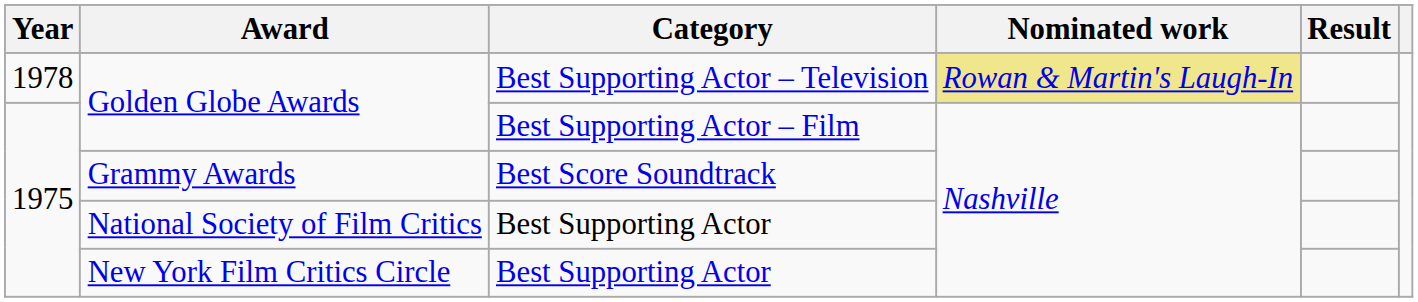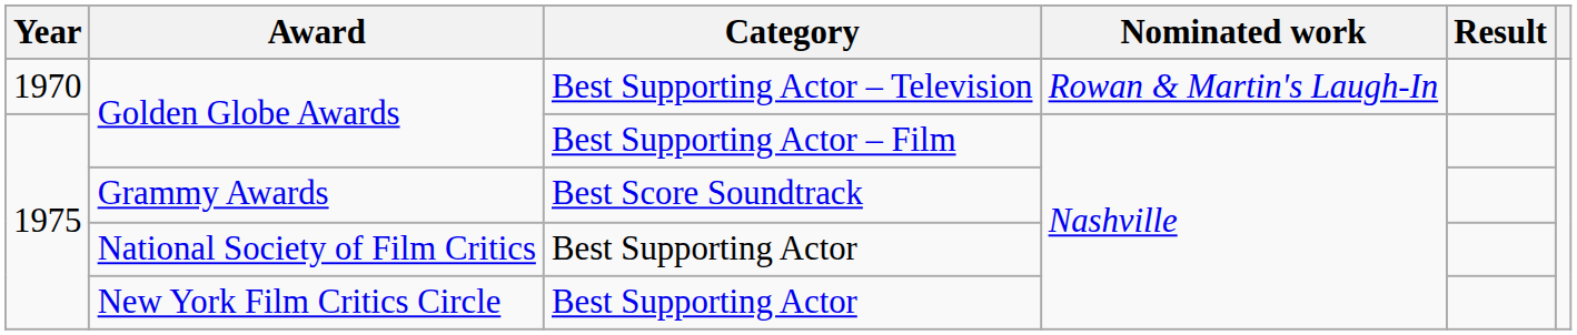Golden Globe Awards / Best Supporting Actor – Television | Year: 1978 -> 1970
Golden Globe Awards / Best Supporting Actor – Television | Nominated work: khaki background -> no background
